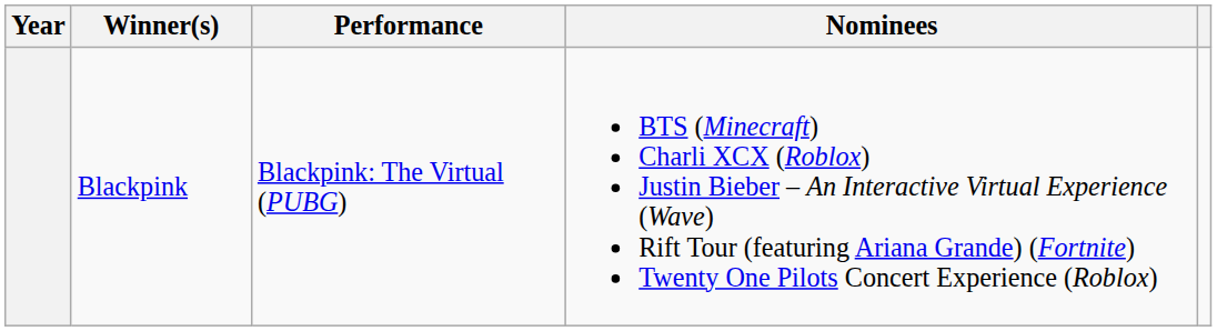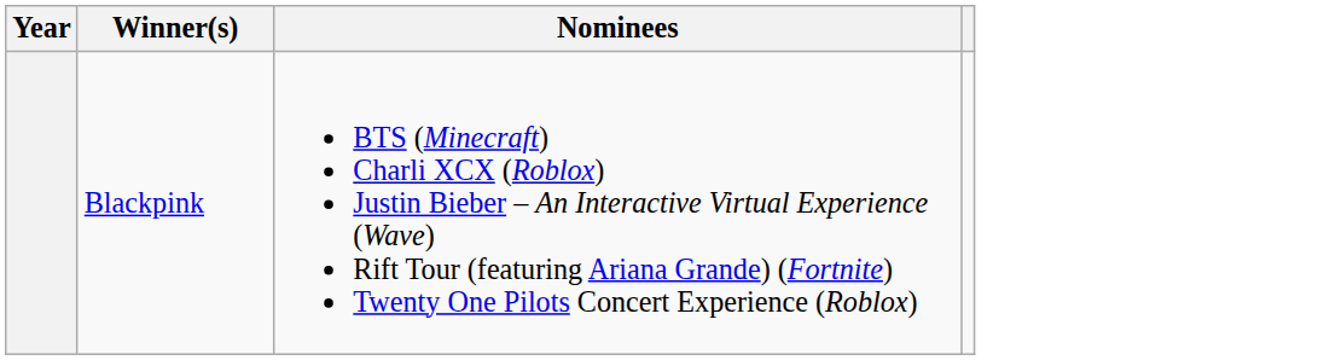- column: Performance | Blackpink: The Virtual (PUBG)
